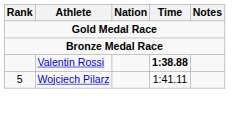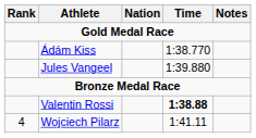+ row: Ádám Kiss | 1:38.770
+ row: Jules Vangeel | 1:39.880
Wojciech Pilarz | Rank: 5 -> 4
